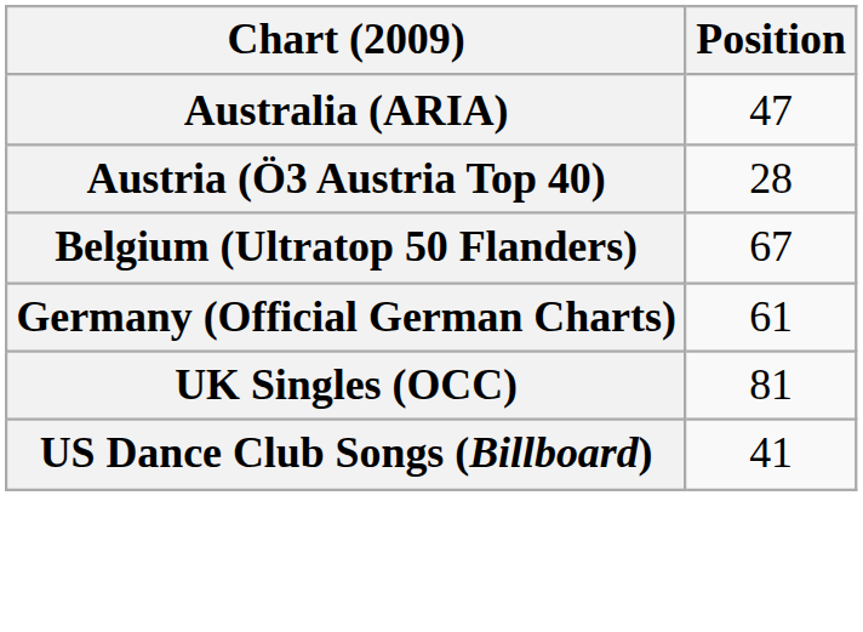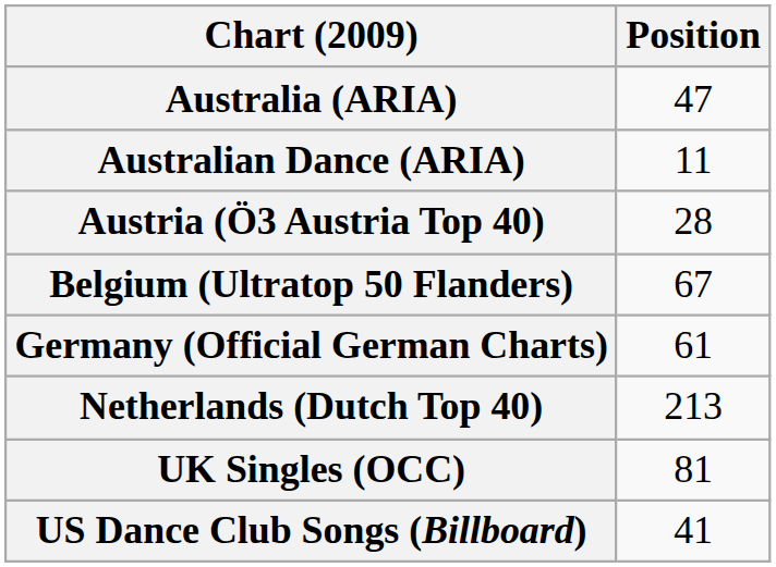+ row: Australian Dance (ARIA) | 11
+ row: Netherlands (Dutch Top 40) | 213
